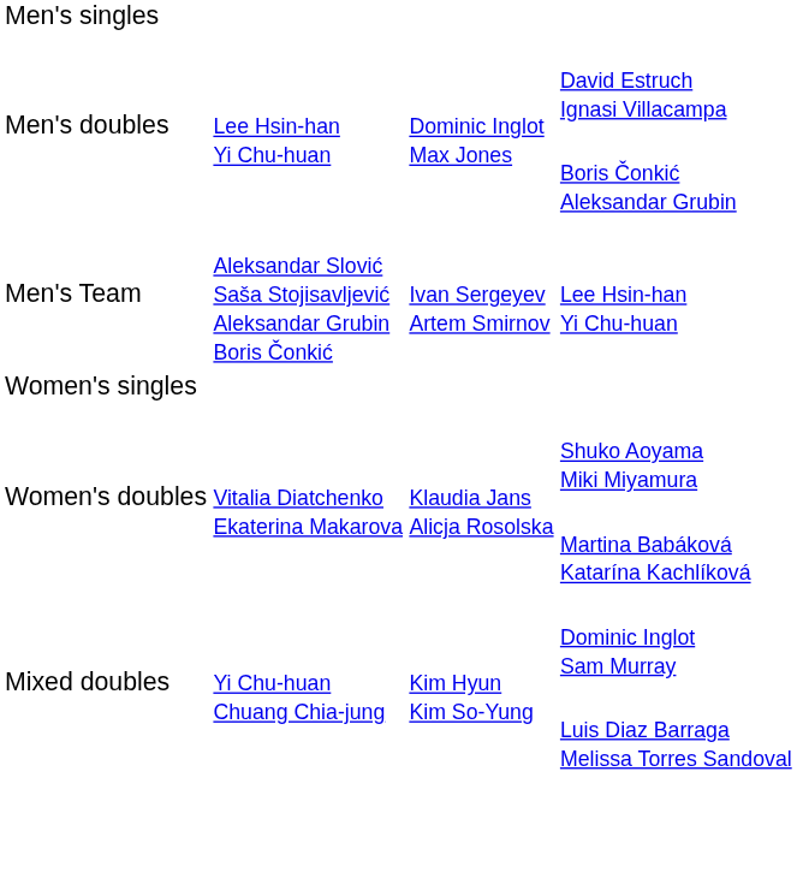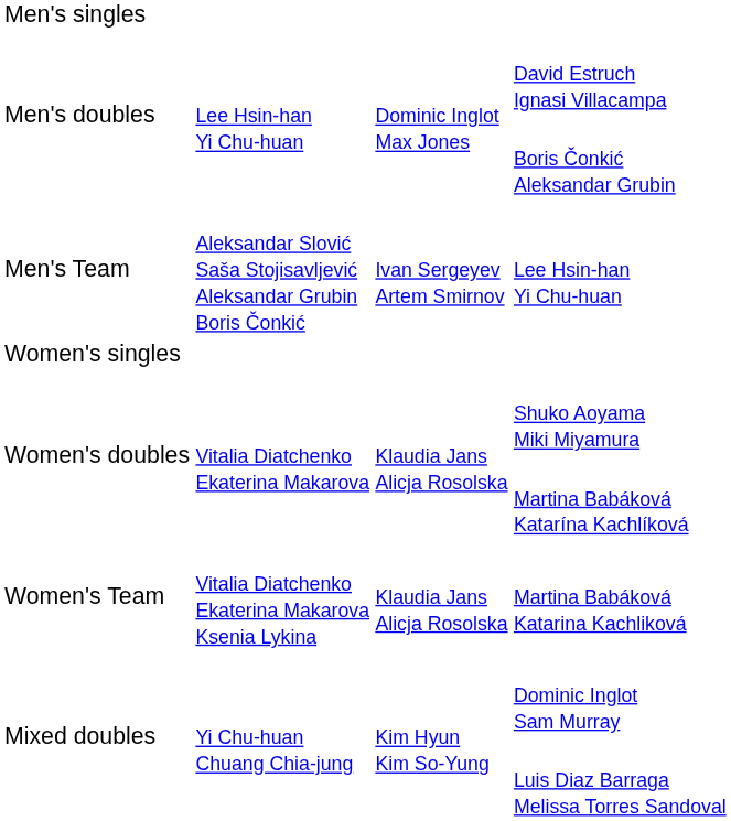+ row: Women's Team | Vitalia Diatchenko Ekaterina Makarova Ksenia Lykina | Klaudia Jans Alicja Rosolska | Martina Babáková Katarina Kachliková
